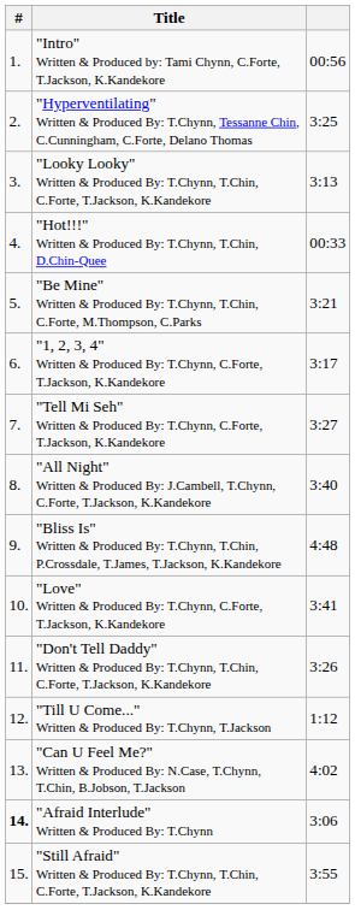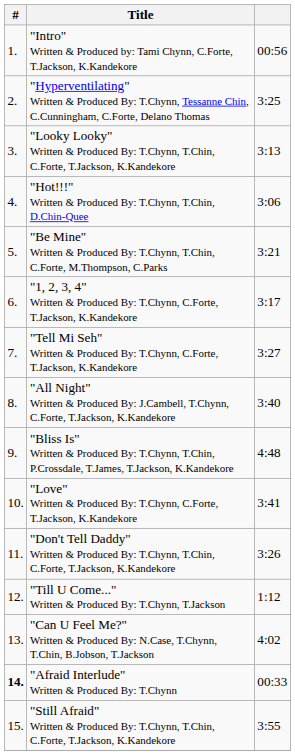"Hot!!!" Written & Produced By: T.Chynn, T.Chin, D.Chin-Quee | column 3: 00:33 -> 3:06
"Afraid Interlude" Written & Produced By: T.Chynn | column 3: 3:06 -> 00:33
